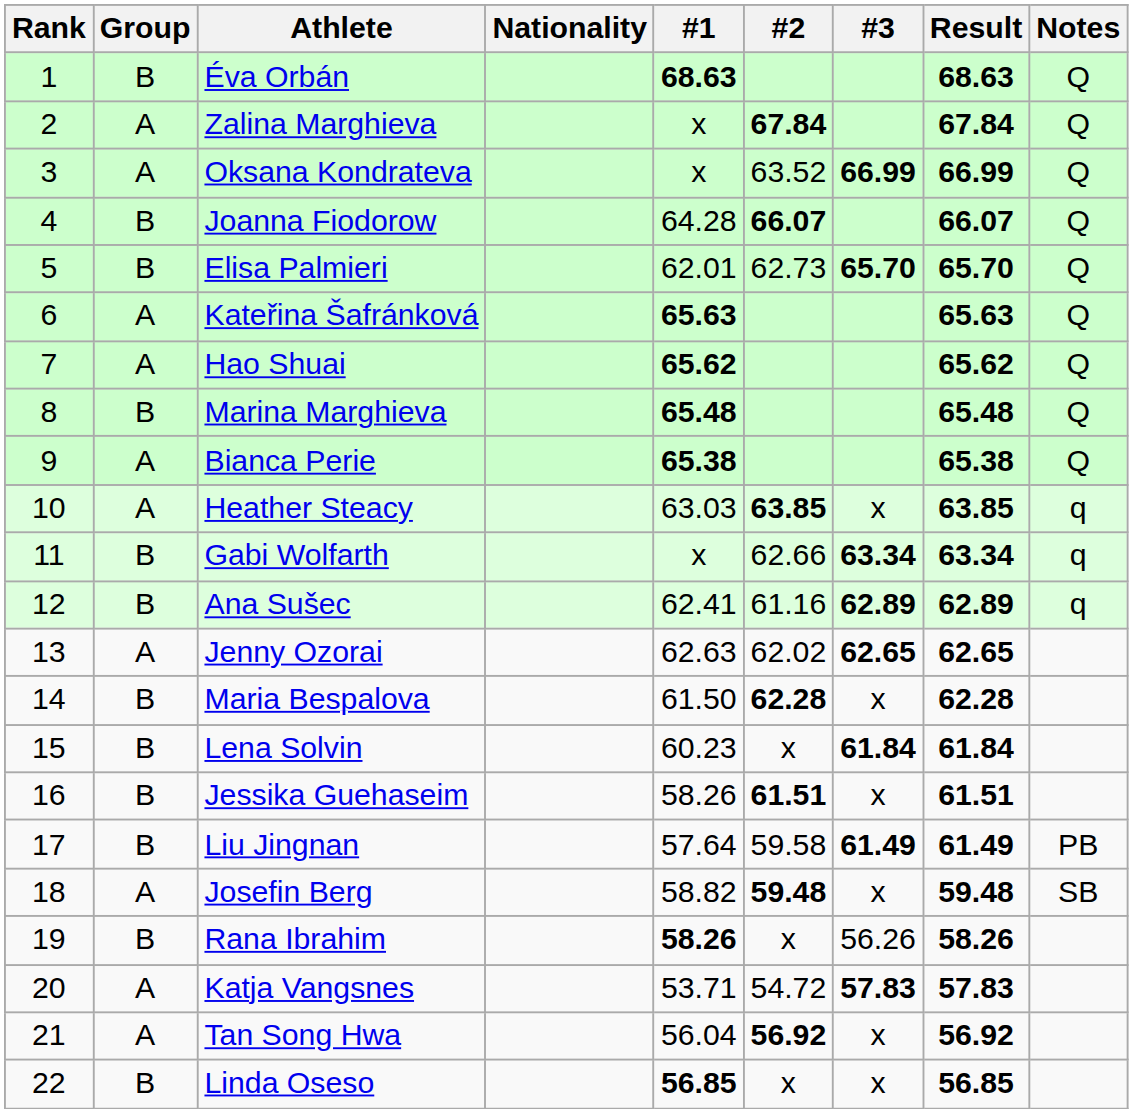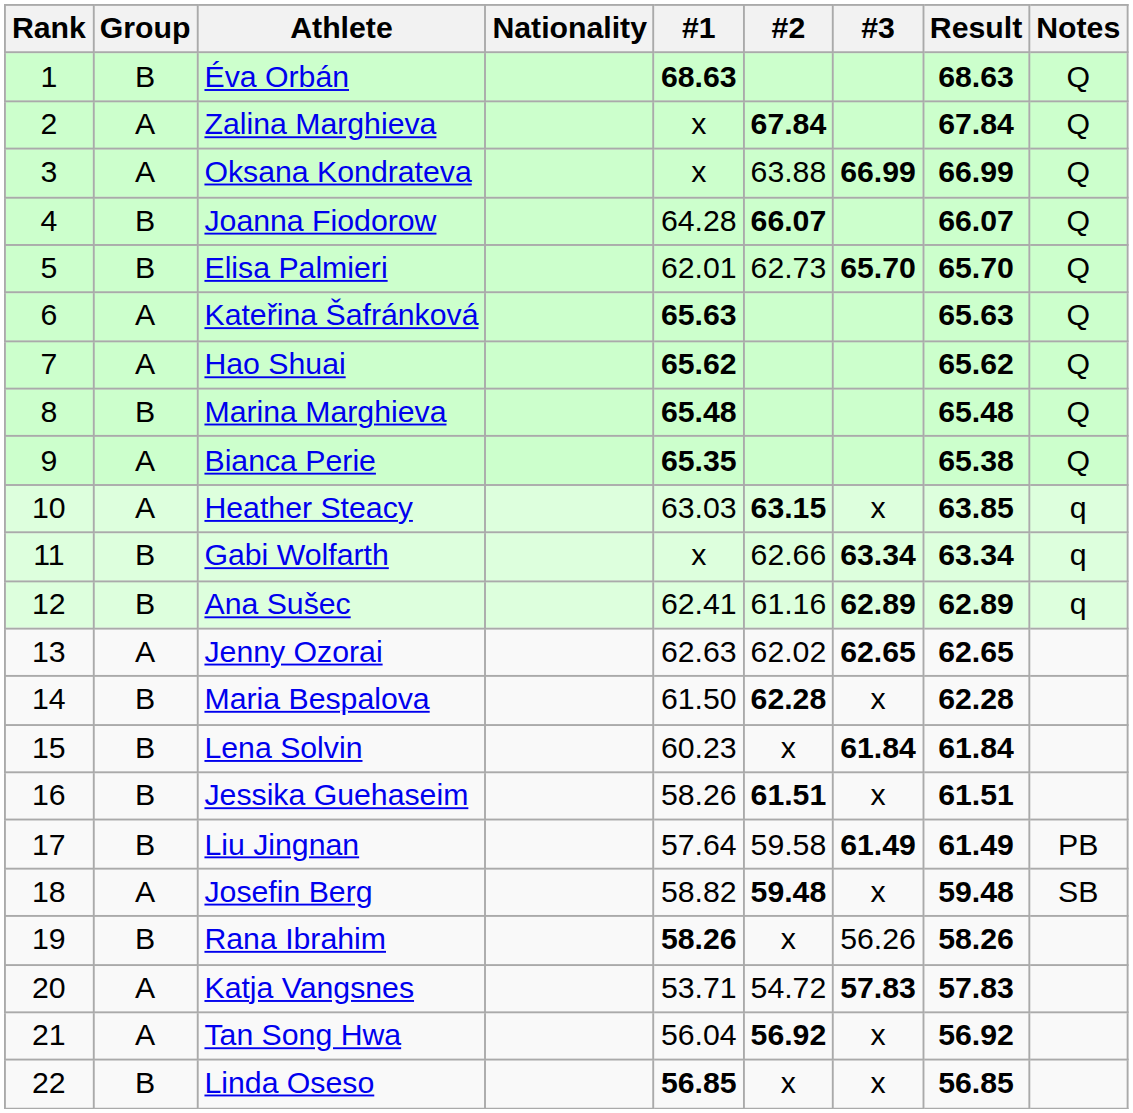Oksana Kondrateva | #2: 63.52 -> 63.88
Bianca Perie | #1: 65.38 -> 65.35
Heather Steacy | #2: 63.85 -> 63.15
